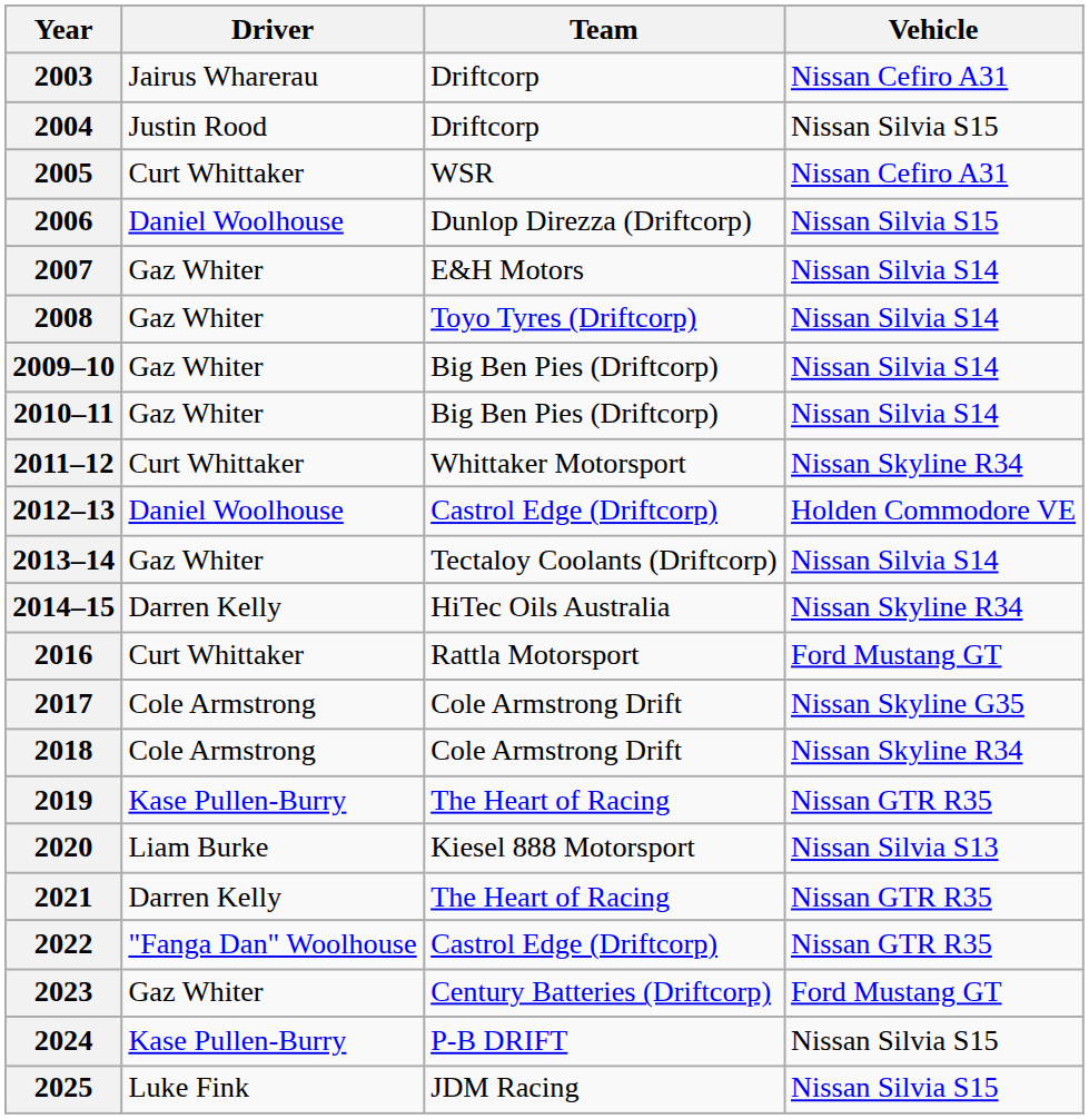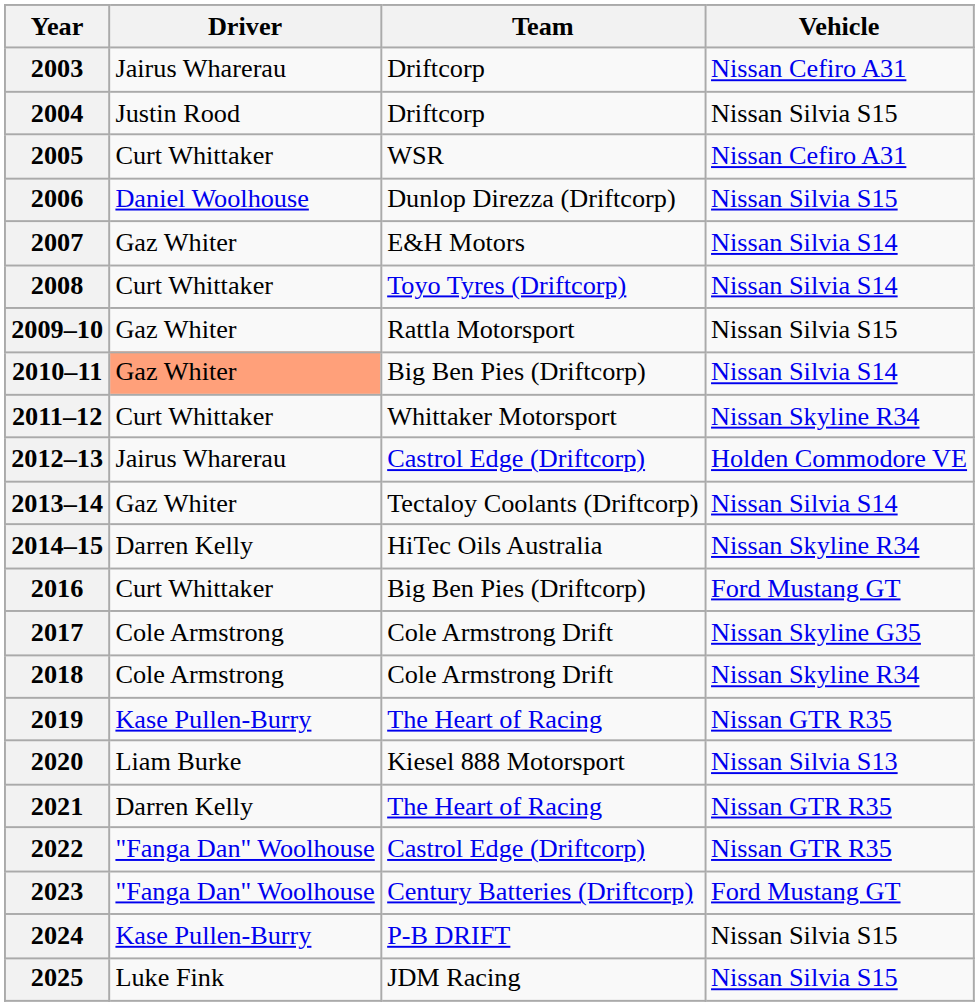2008 | Driver: Gaz Whiter -> Curt Whittaker
2009–10 | Team: Big Ben Pies (Driftcorp) -> Rattla Motorsport
2009–10 | Vehicle: Nissan Silvia S14 -> Nissan Silvia S15
2010–11 | Driver: no background -> lightsalmon background
2012–13 | Driver: Daniel Woolhouse -> Jairus Wharerau
2016 | Team: Rattla Motorsport -> Big Ben Pies (Driftcorp)
2023 | Driver: Gaz Whiter -> "Fanga Dan" Woolhouse
